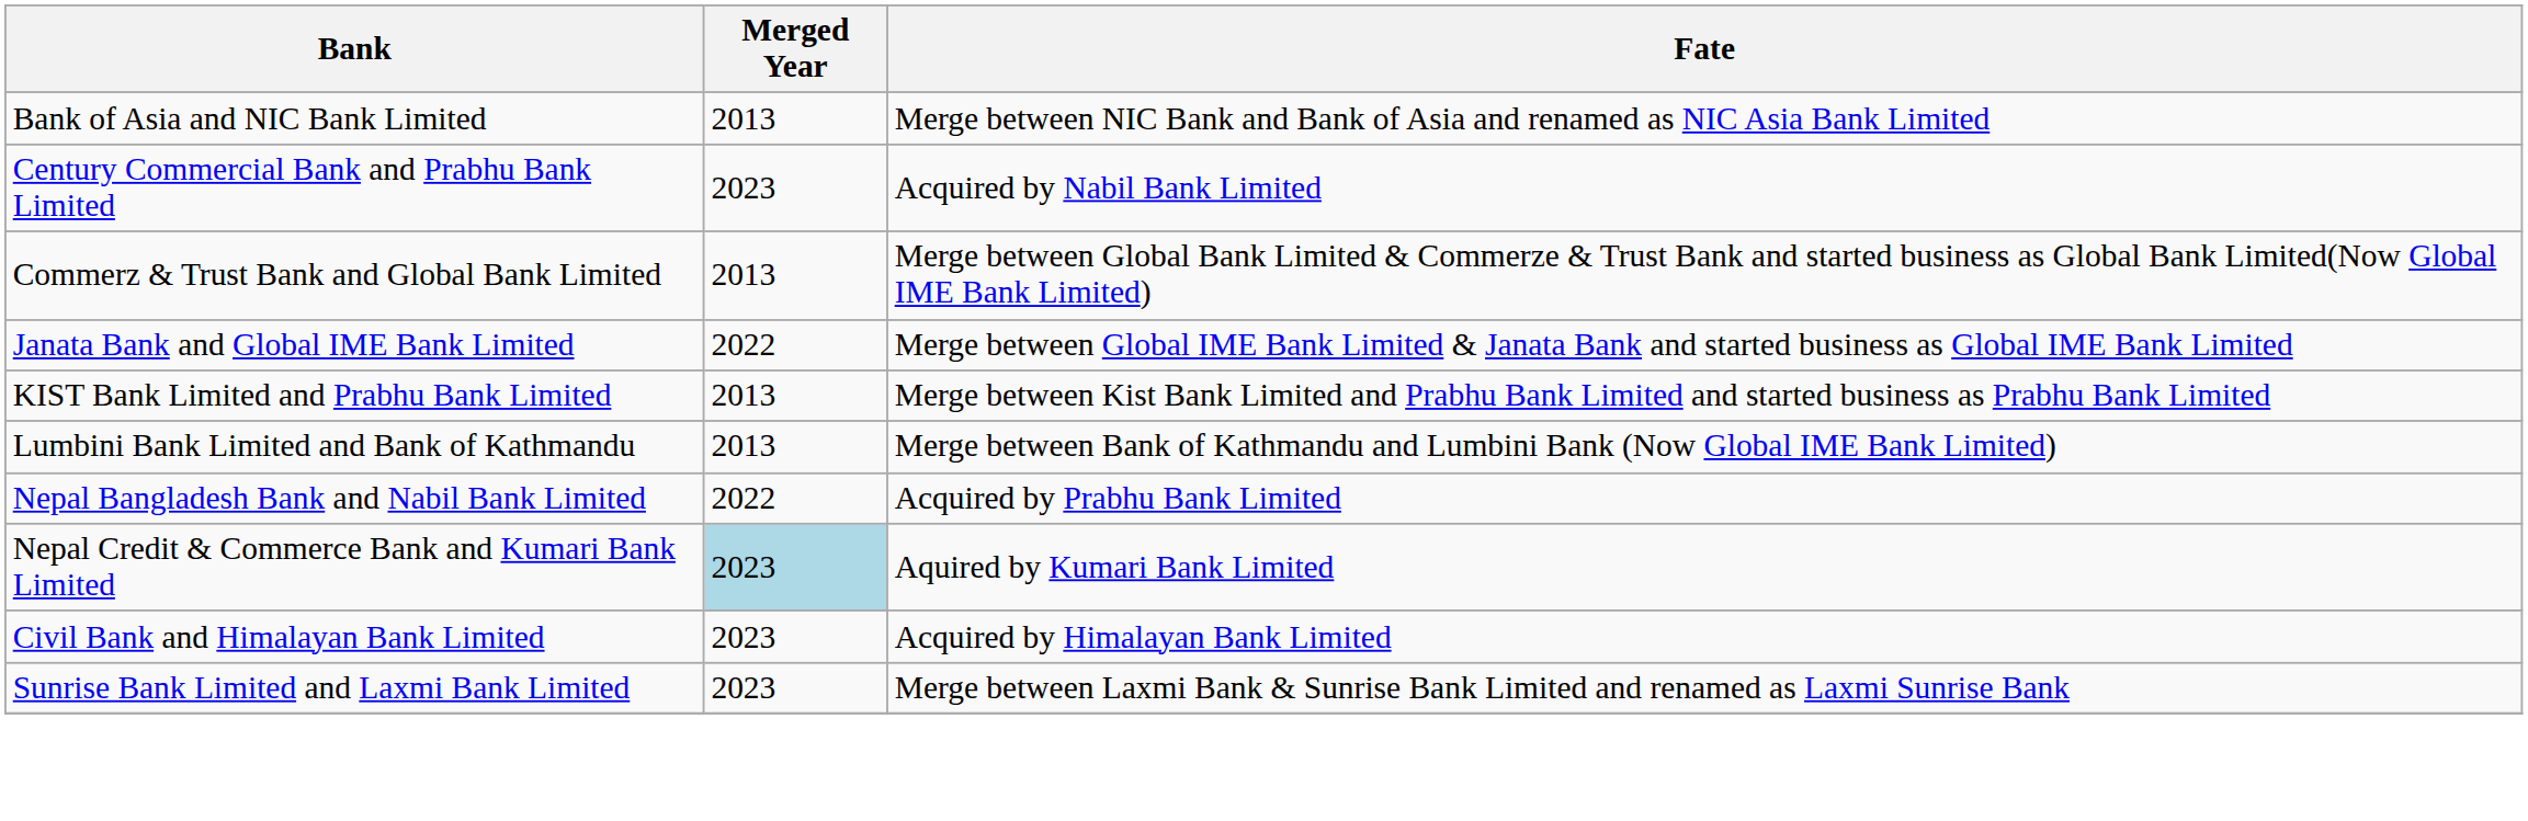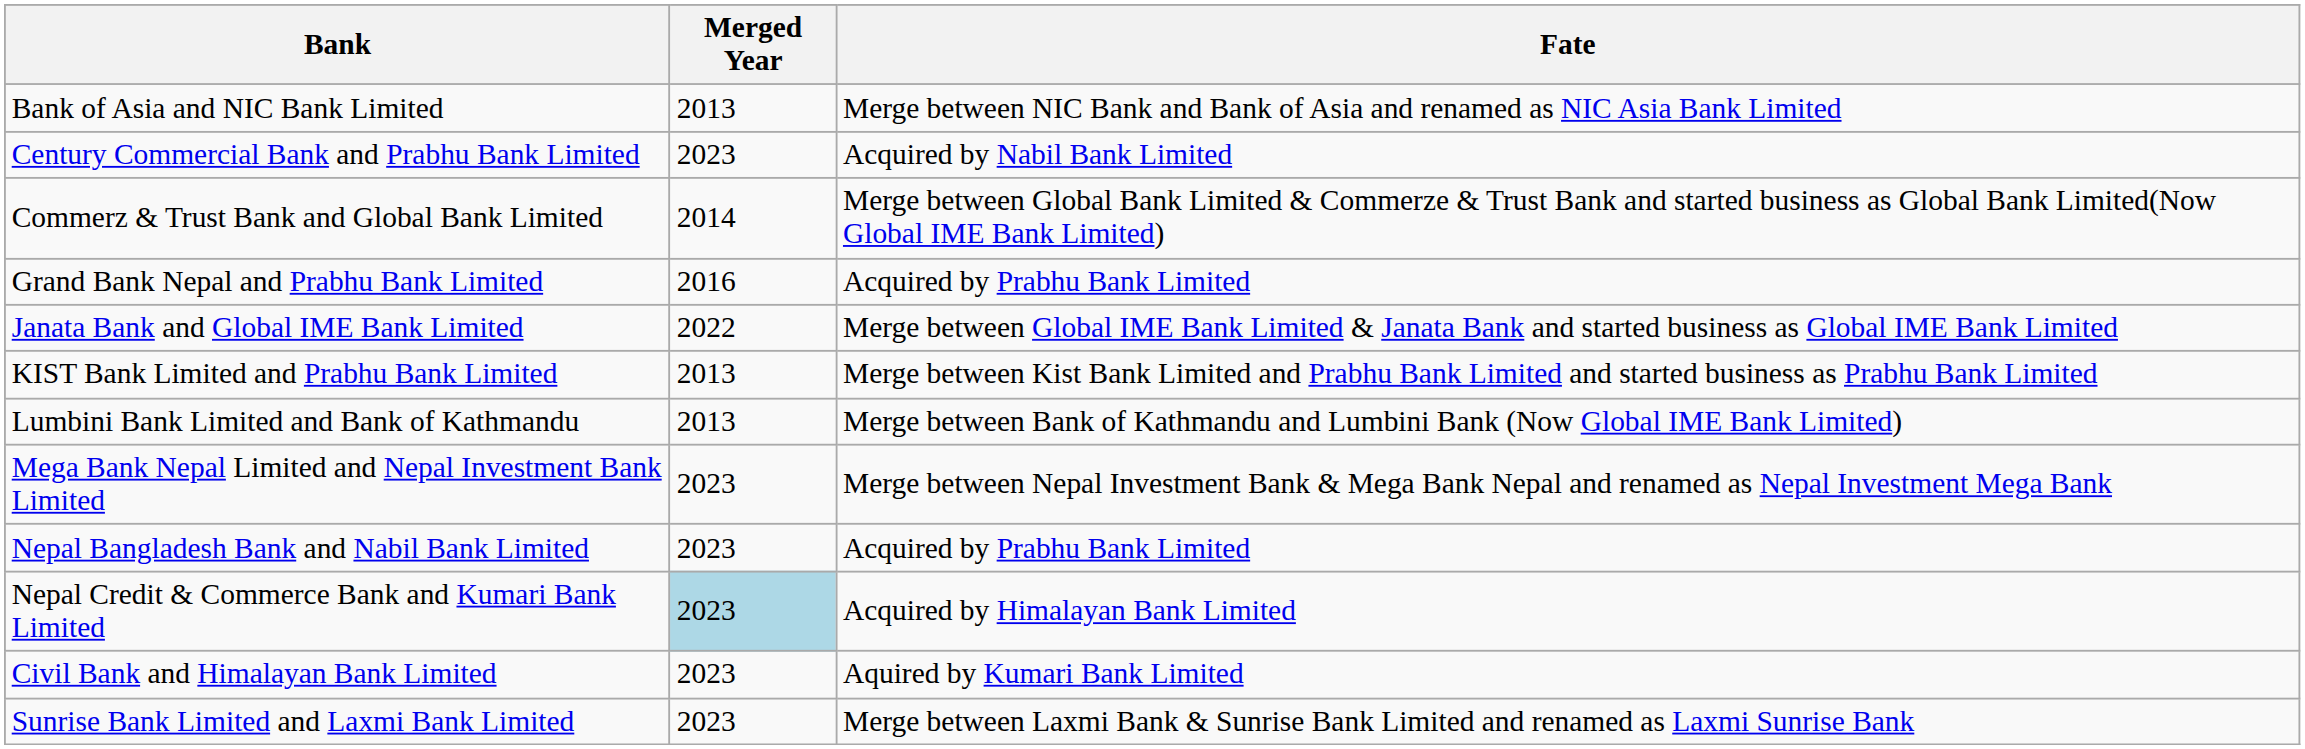Commerz & Trust Bank and Global Bank Limited | Merged Year: 2013 -> 2014
+ row: Grand Bank Nepal and Prabhu Bank Limited | 2016 | Acquired by Prabhu Bank Limited
+ row: Mega Bank Nepal Limited and Nepal Investment Bank Limited | 2023 | Merge between Nepal Investment Bank & Mega Bank Nepal and renamed as Nepal Investment Mega Bank
Nepal Bangladesh Bank and Nabil Bank Limited | Merged Year: 2022 -> 2023
Nepal Credit & Commerce Bank and Kumari Bank Limited | Fate: Aquired by Kumari Bank Limited -> Acquired by Himalayan Bank Limited
Civil Bank and Himalayan Bank Limited | Fate: Acquired by Himalayan Bank Limited -> Aquired by Kumari Bank Limited
